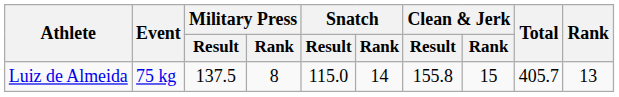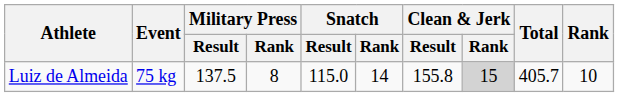Luiz de Almeida | Clean & Jerk / Rank: no background -> lightgrey background
Luiz de Almeida | Rank: 13 -> 10
